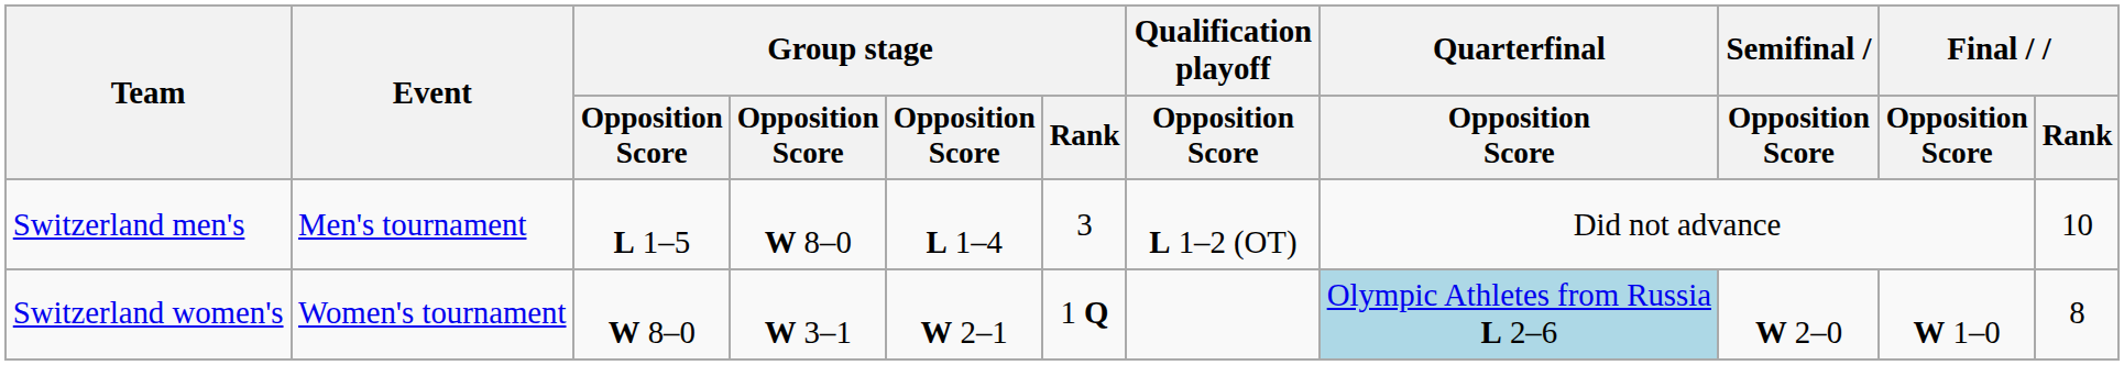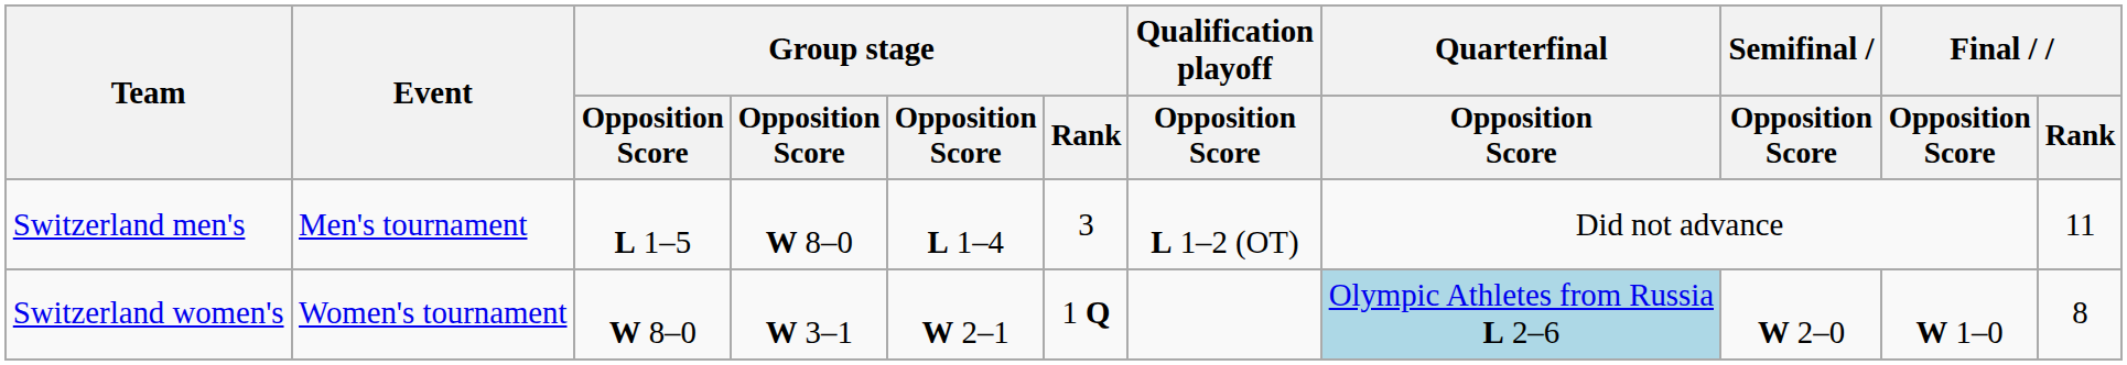Switzerland men's | Final / Rank: 10 -> 11
